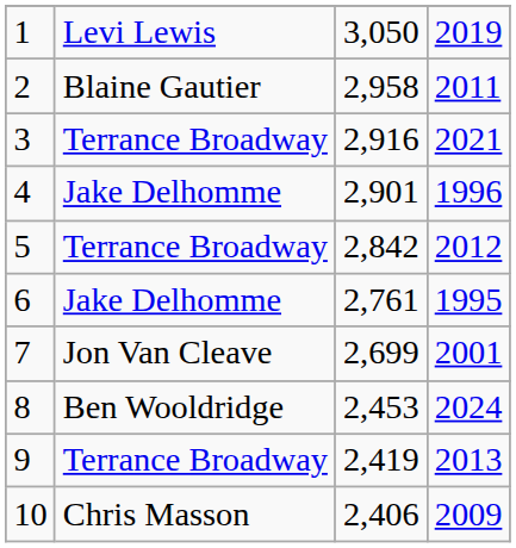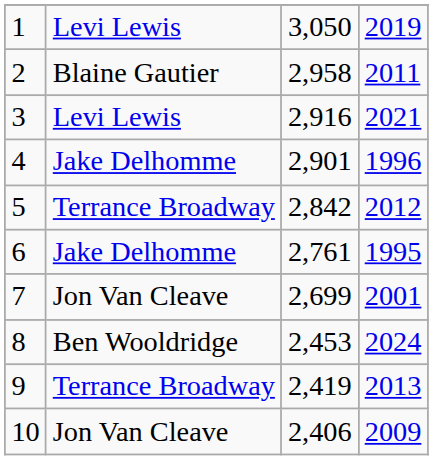3 | column 2: Terrance Broadway -> Levi Lewis
10 | column 2: Chris Masson -> Jon Van Cleave
